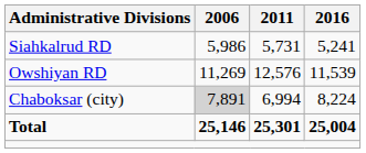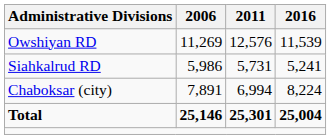rows swapped: Owshiyan RD <-> Siahkalrud RD
Chaboksar (city) | 2006: lightgrey background -> no background
